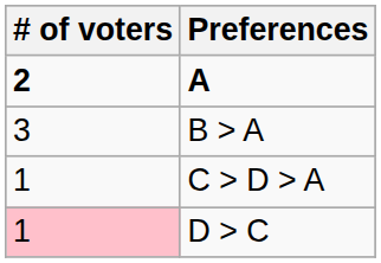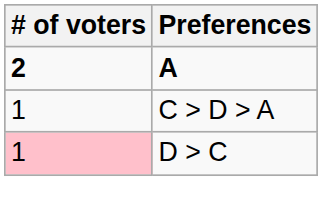- row: 3 | B > A
